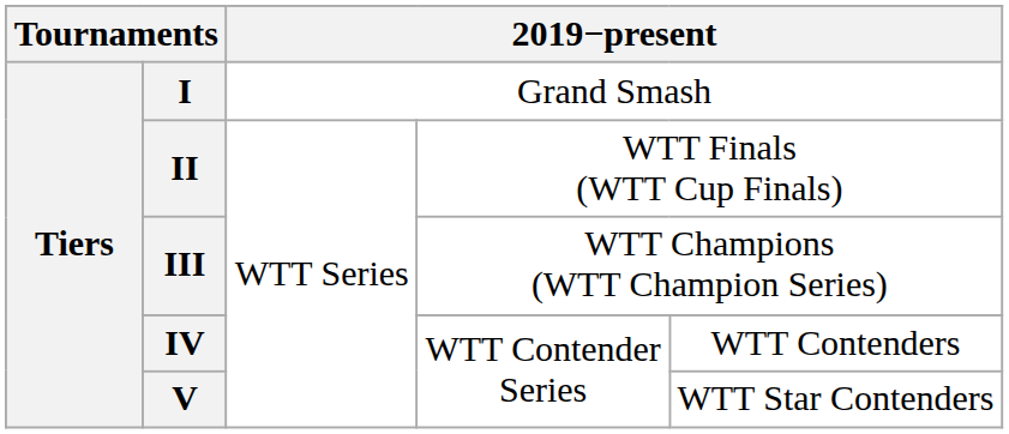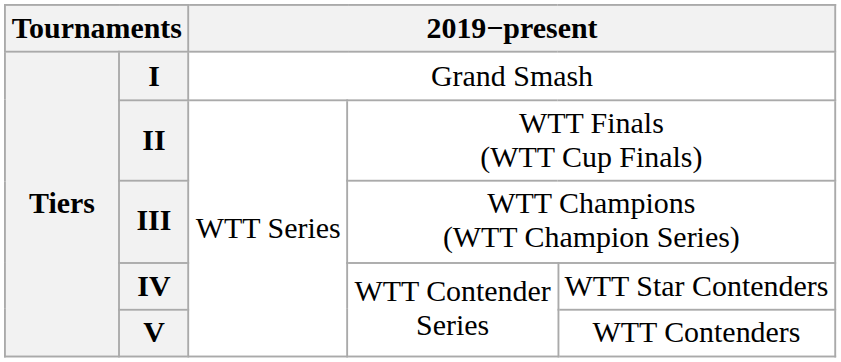IV | column 5: WTT Contenders -> WTT Star Contenders
V | column 5: WTT Star Contenders -> WTT Contenders
